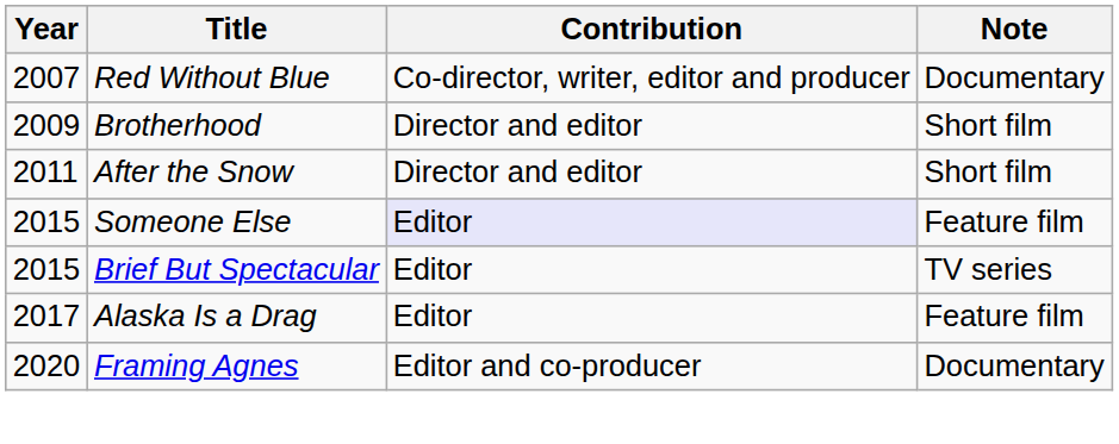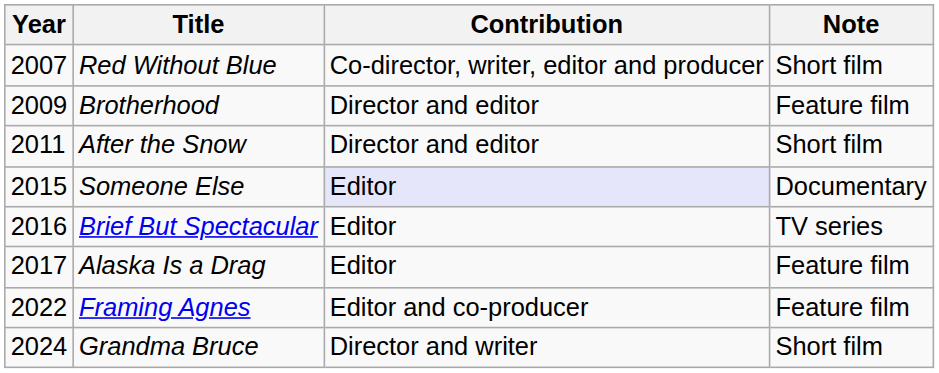Red Without Blue | Note: Documentary -> Short film
Brotherhood | Note: Short film -> Feature film
Someone Else | Note: Feature film -> Documentary
Brief But Spectacular | Year: 2015 -> 2016
Framing Agnes | Year: 2020 -> 2022
Framing Agnes | Note: Documentary -> Feature film
+ row: 2024 | Grandma Bruce | Director and writer | Short film
